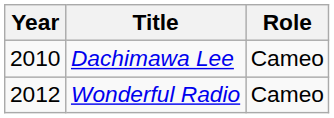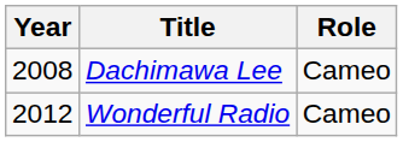Dachimawa Lee | Year: 2010 -> 2008
